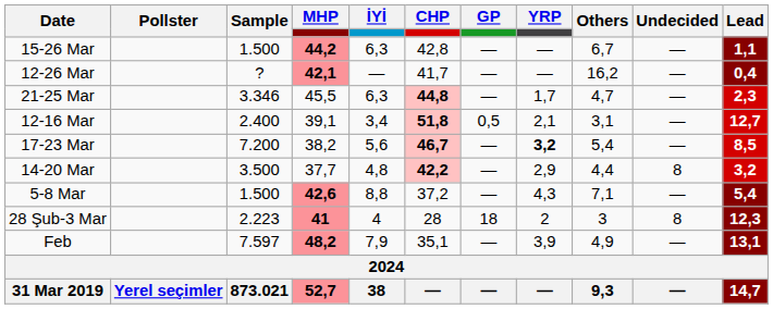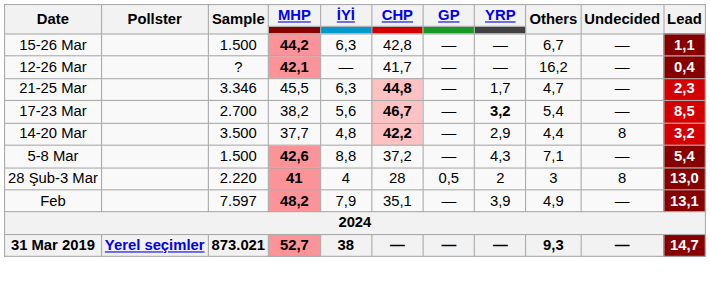- row: 12-16 Mar | 2.400 | 39,1 | 3,4 | 51,8 | 0,5 | 2,1 | 3,1 | — | 12,7
17-23 Mar | Sample: 7.200 -> 2.700
28 Şub-3 Mar | Sample: 2.223 -> 2.220
28 Şub-3 Mar | GP: 18 -> 0,5
28 Şub-3 Mar | Lead: 12,3 -> 13,0
